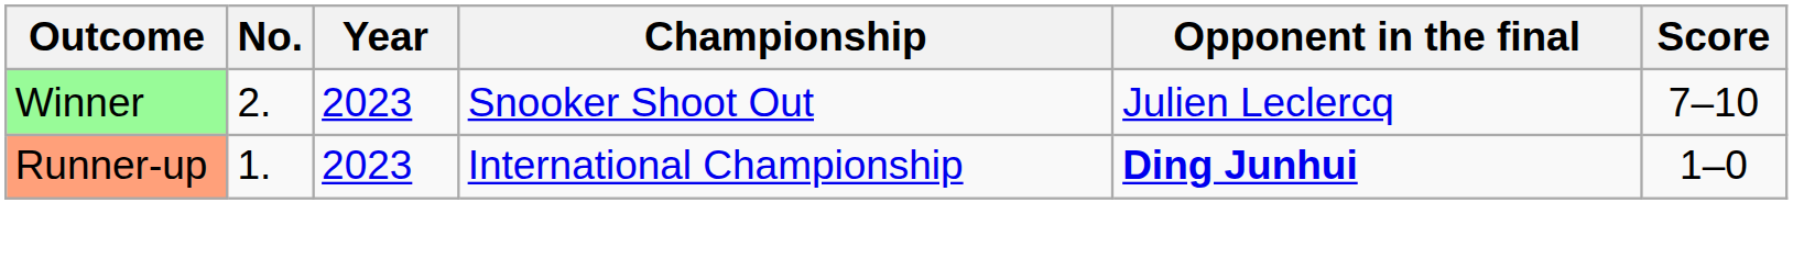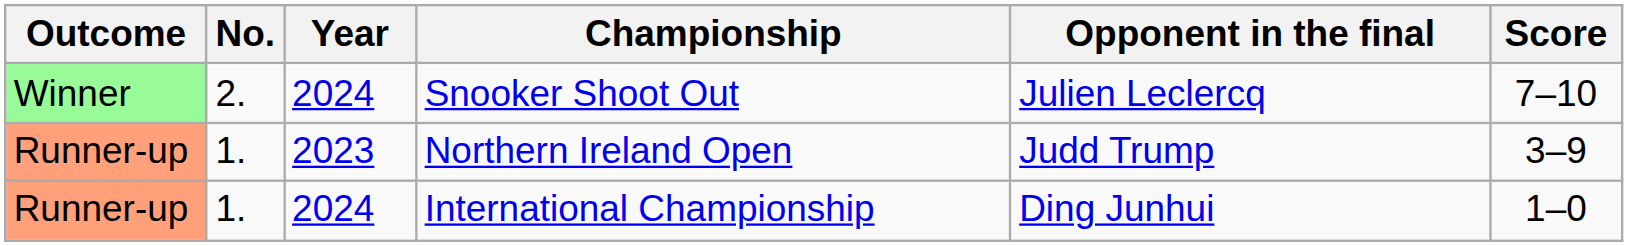Snooker Shoot Out | Year: 2023 -> 2024
+ row: Runner-up | 1. | 2023 | Northern Ireland Open | Judd Trump | 3–9
International Championship | Year: 2023 -> 2024
International Championship | Opponent in the final: bold -> normal
